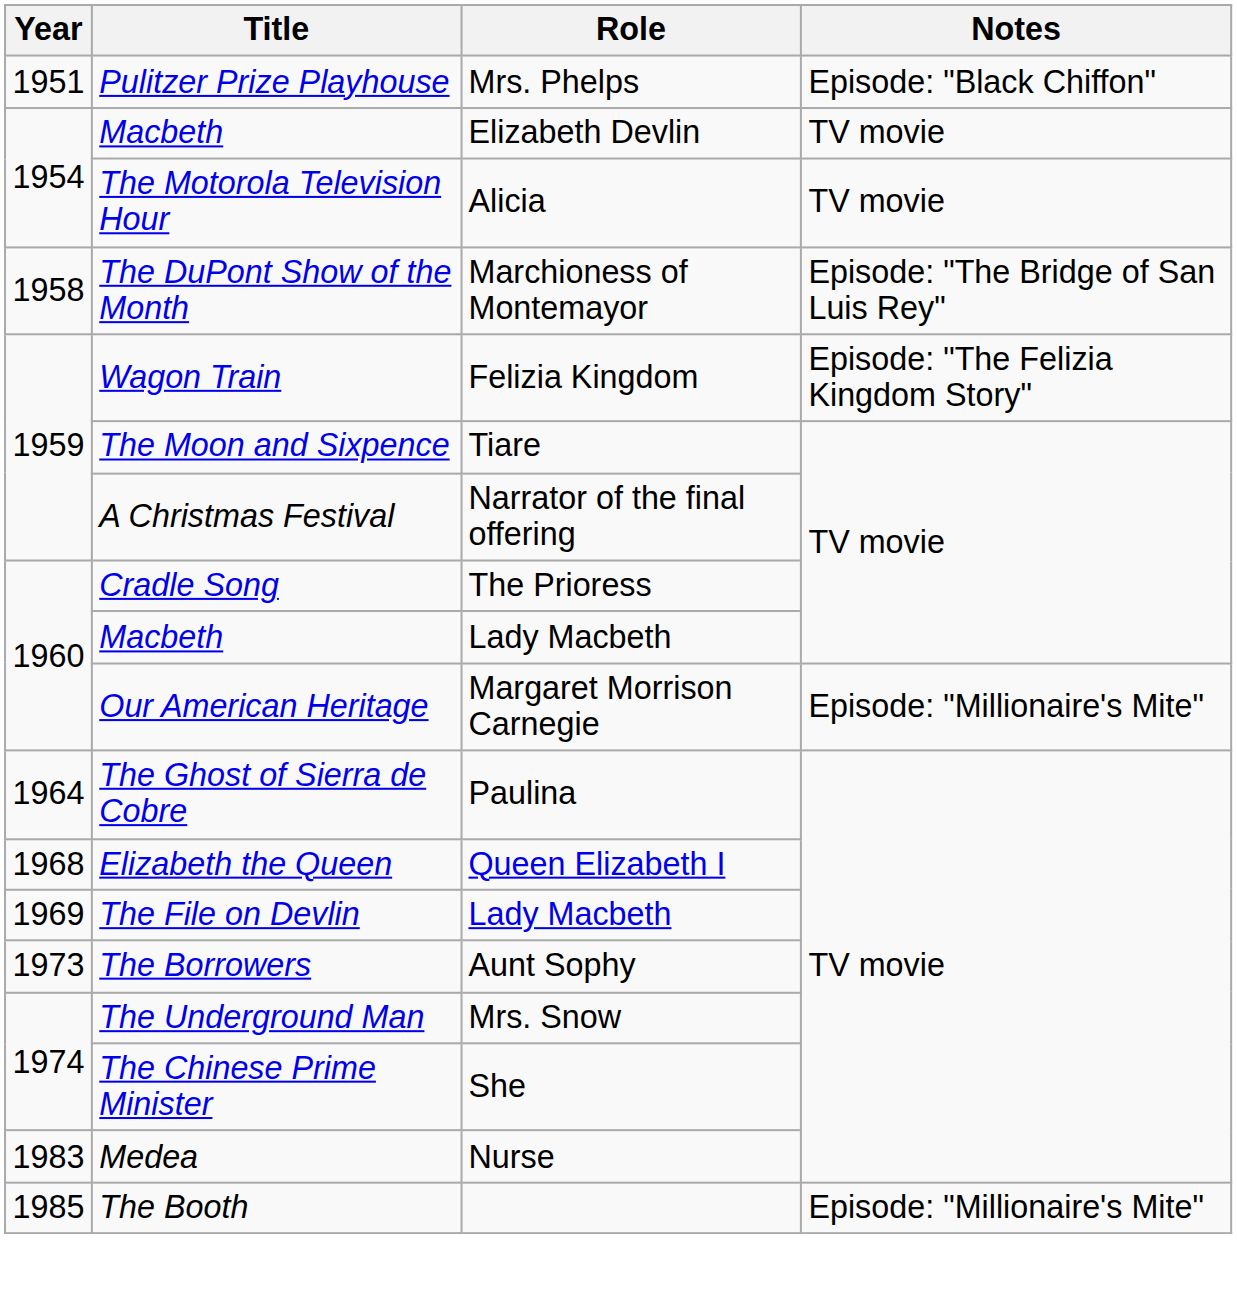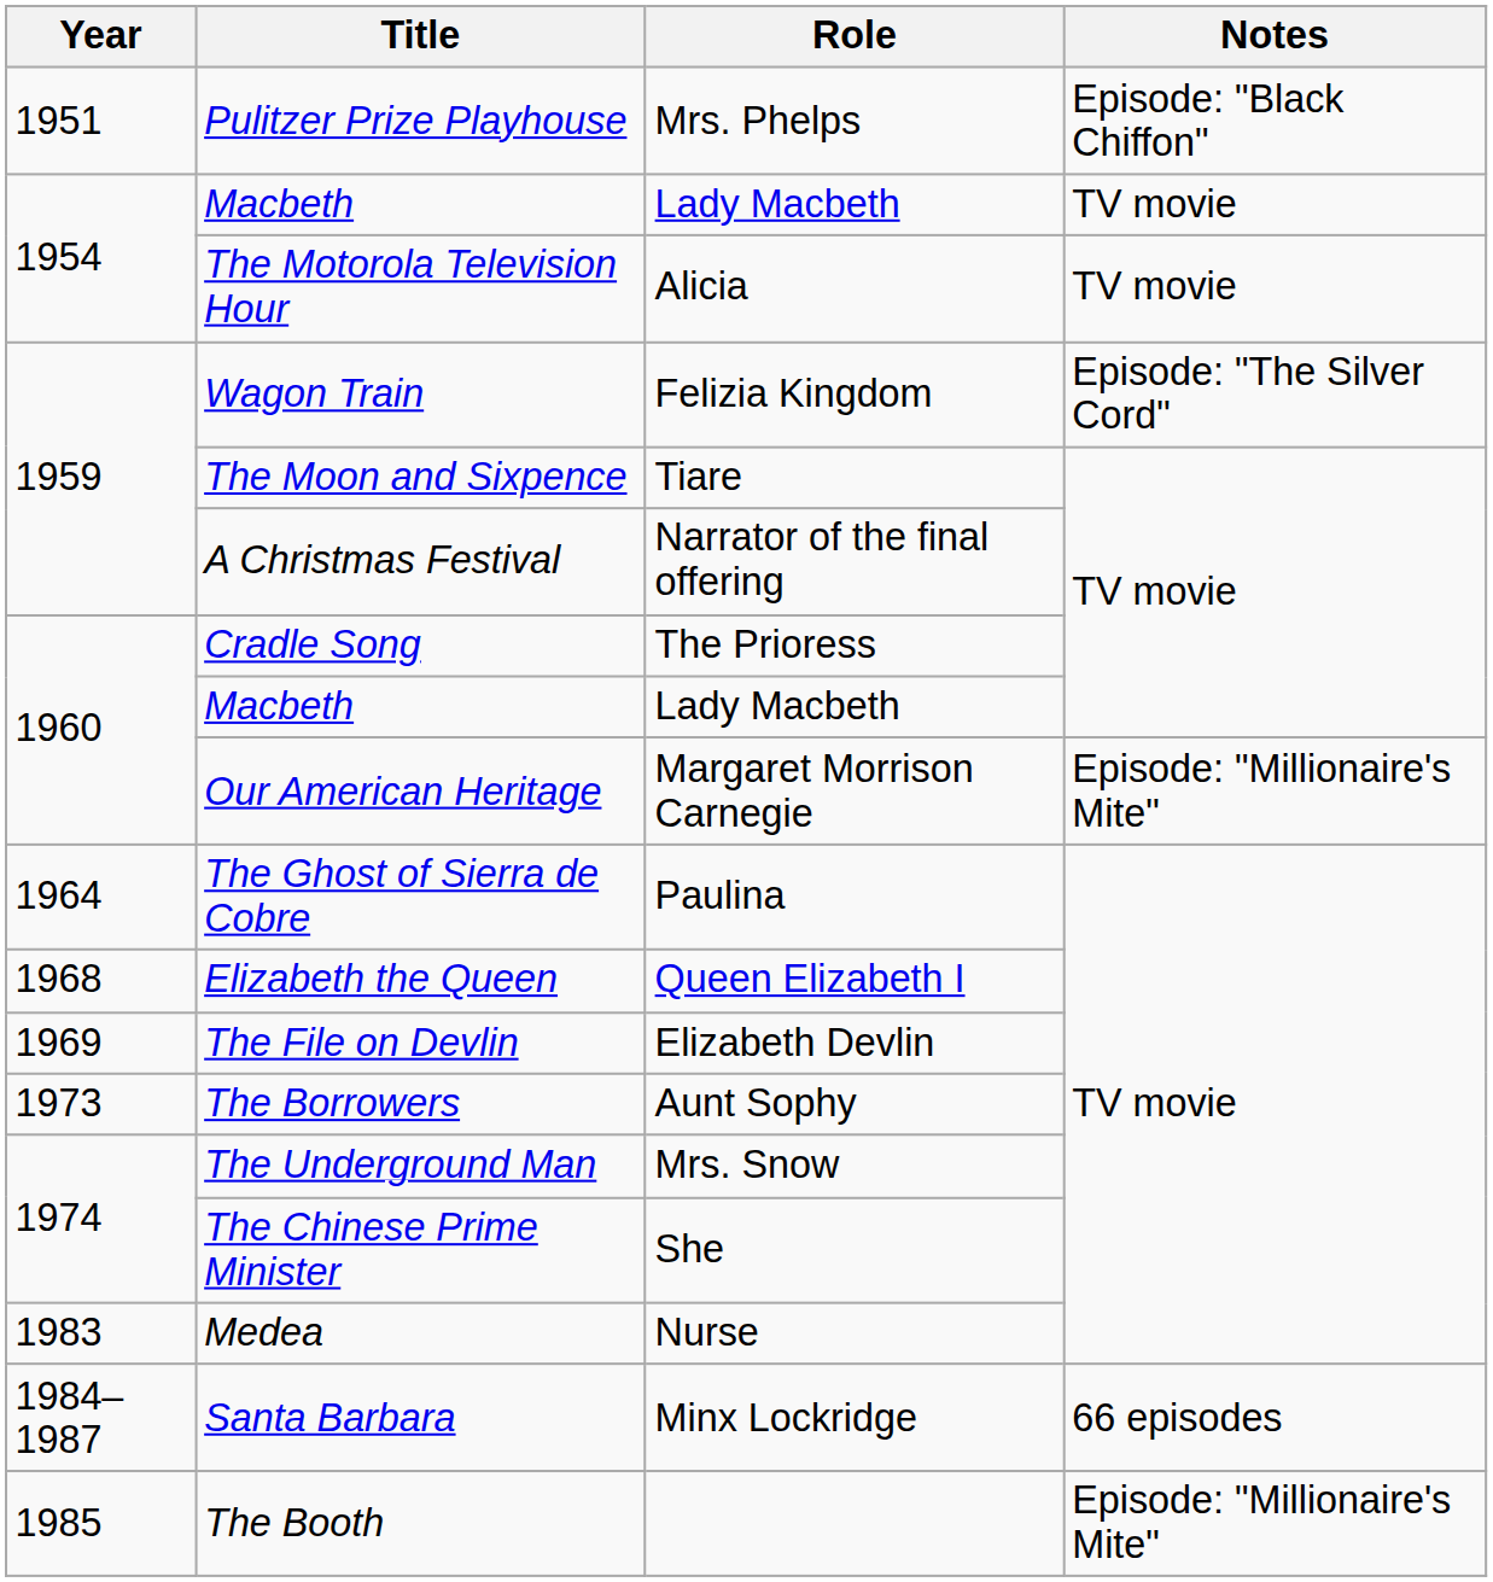1954 / Macbeth | Role: Elizabeth Devlin -> Lady Macbeth
- row: 1958 | The DuPont Show of the Month | Marchioness of Montemayor | Episode: "The Bridge of San Luis Rey"
Wagon Train | Notes: Episode: "The Felizia Kingdom Story" -> Episode: "The Silver Cord"
The File on Devlin | Role: Lady Macbeth -> Elizabeth Devlin
+ row: 1984–1987 | Santa Barbara | Minx Lockridge | 66 episodes
